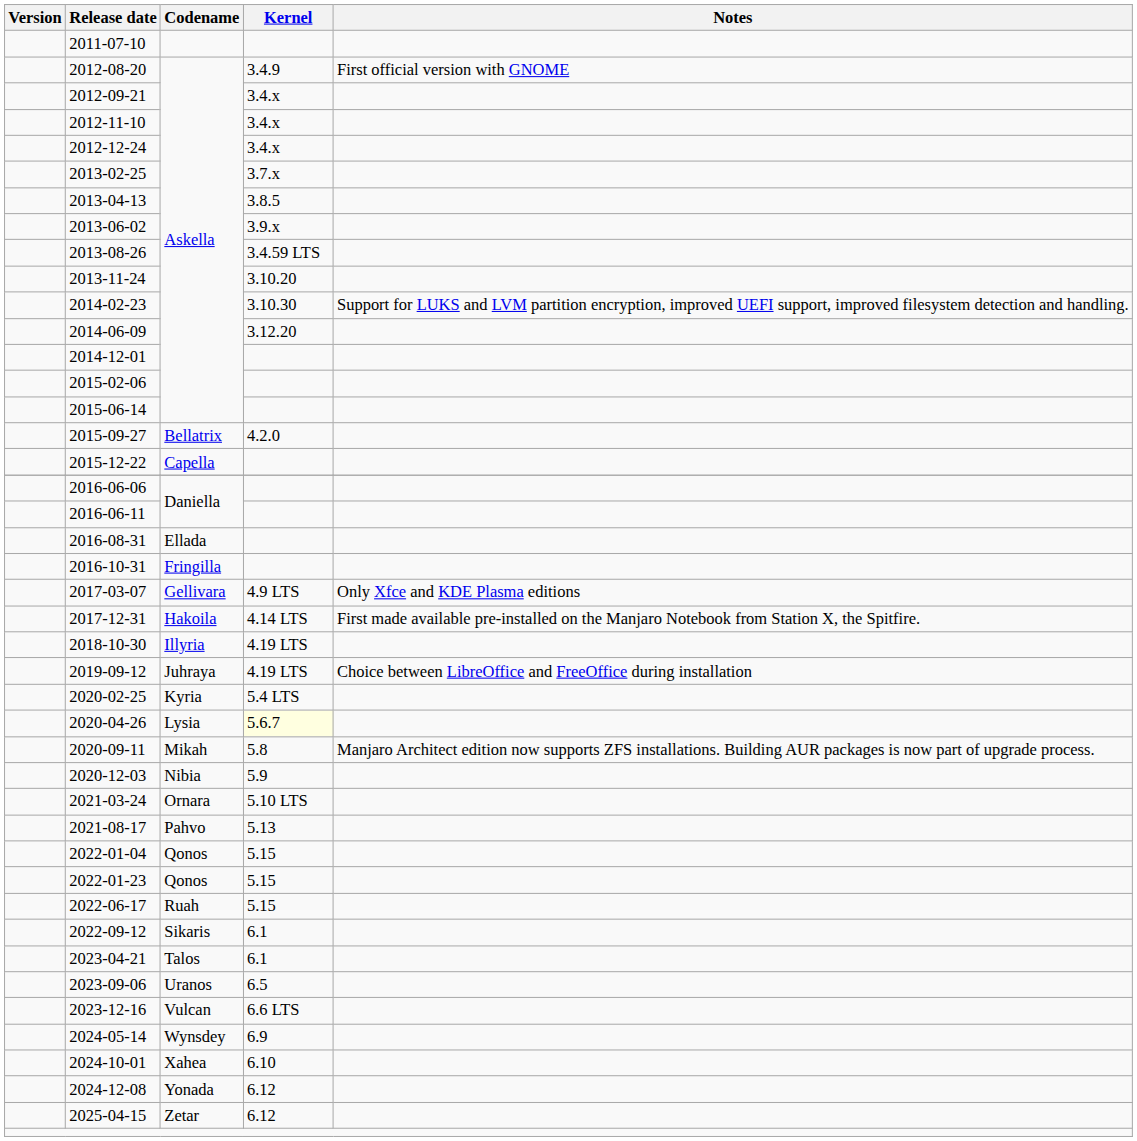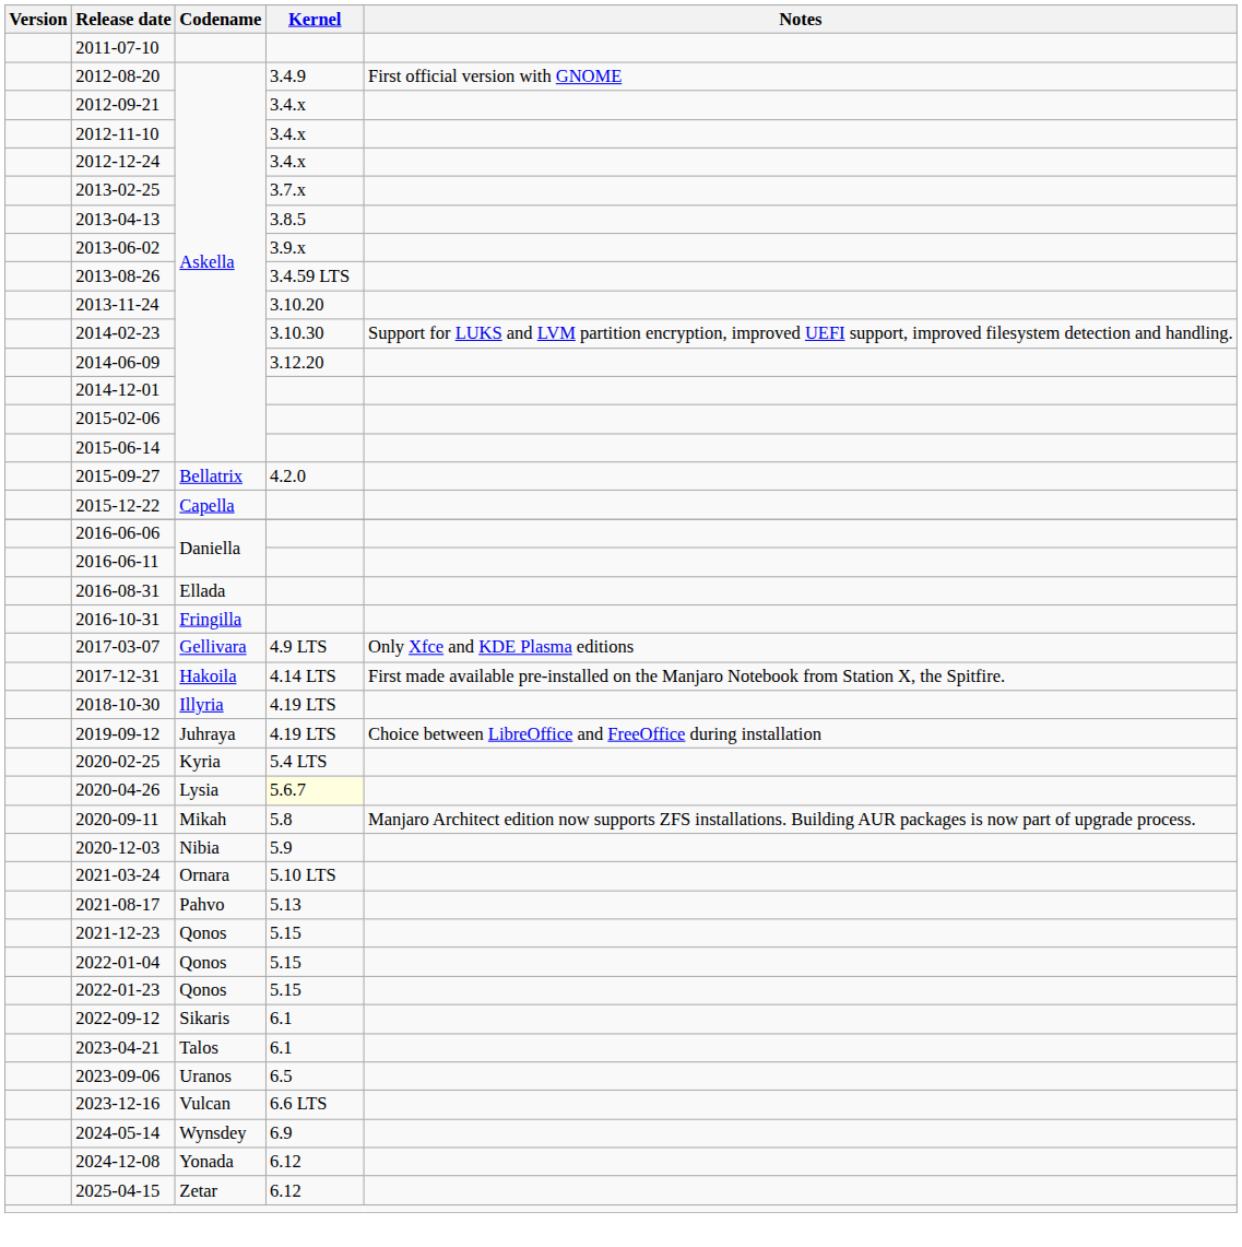+ row: 2021-12-23 | Qonos | 5.15
- row: 2022-06-17 | Ruah | 5.15
- row: 2024-10-01 | Xahea | 6.10
